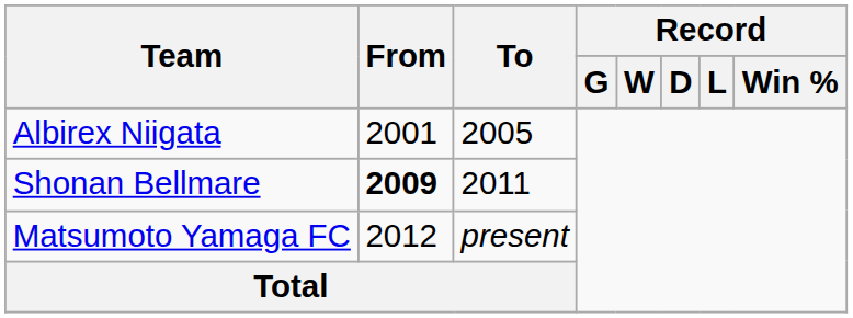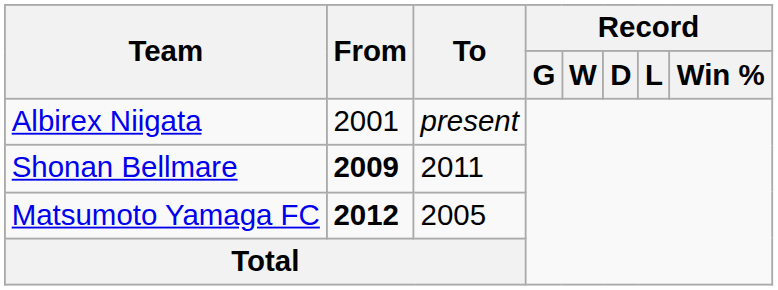Albirex Niigata | To: 2005 -> present
Matsumoto Yamaga FC | From: normal -> bold
Matsumoto Yamaga FC | To: present -> 2005
